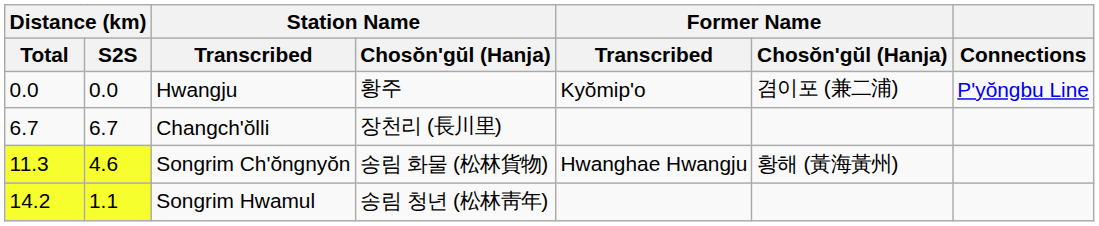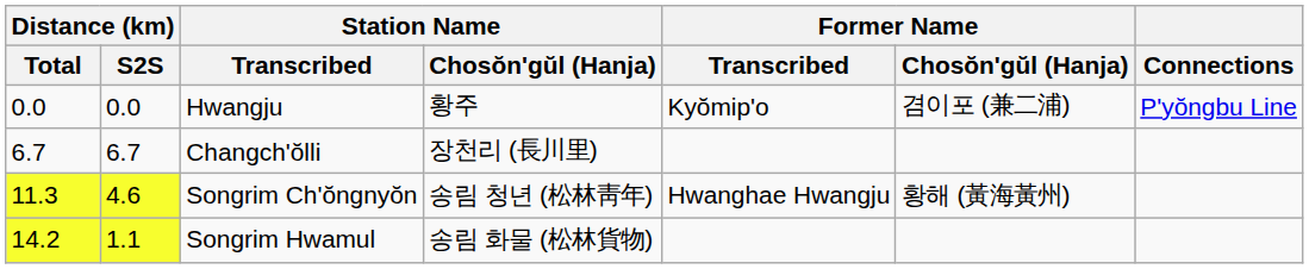Songrim Ch'ŏngnyŏn | Station Name / Chosŏn'gŭl (Hanja): 송림 화물 (松林貨物) -> 송림 청년 (松林靑年)
Songrim Hwamul | Station Name / Chosŏn'gŭl (Hanja): 송림 청년 (松林靑年) -> 송림 화물 (松林貨物)
